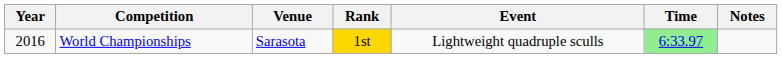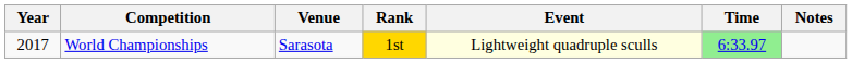World Championships | Year: 2016 -> 2017
World Championships | Event: no background -> lightyellow background
